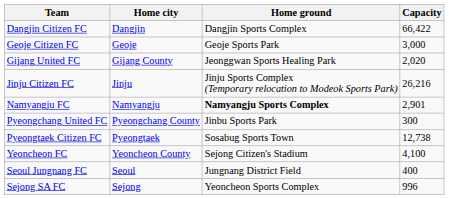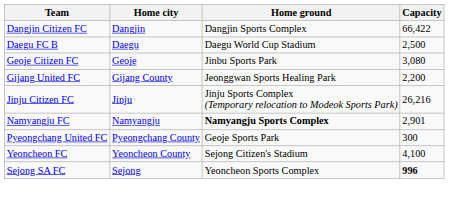+ row: Daegu FC B | Daegu | Daegu World Cup Stadium | 2,500
Geoje Citizen FC | Home ground: Geoje Sports Park -> Jinbu Sports Park
Geoje Citizen FC | Capacity: 3,000 -> 3,080
Gijang United FC | Capacity: 2,020 -> 2,200
Pyeongchang United FC | Home ground: Jinbu Sports Park -> Geoje Sports Park
- row: Pyeongtaek Citizen FC | Pyeongtaek | Sosabug Sports Town | 12,738
- row: Seoul Jungnang FC | Seoul | Jungnang District Field | 400
Sejong SA FC | Capacity: normal -> bold
